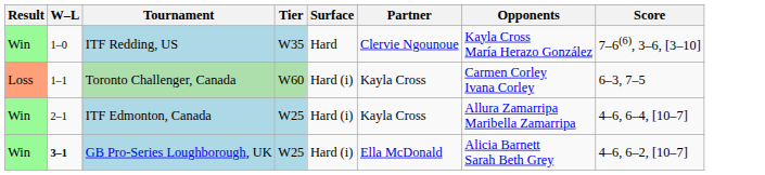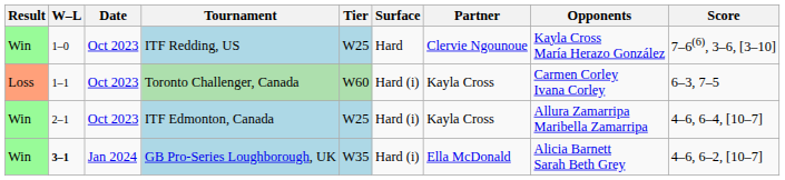+ column: Date | Oct 2023 | Oct 2023 | Oct 2023 | Jan 2024
ITF Redding, US | Tier: W35 -> W25
GB Pro-Series Loughborough, UK | Tier: W25 -> W35
